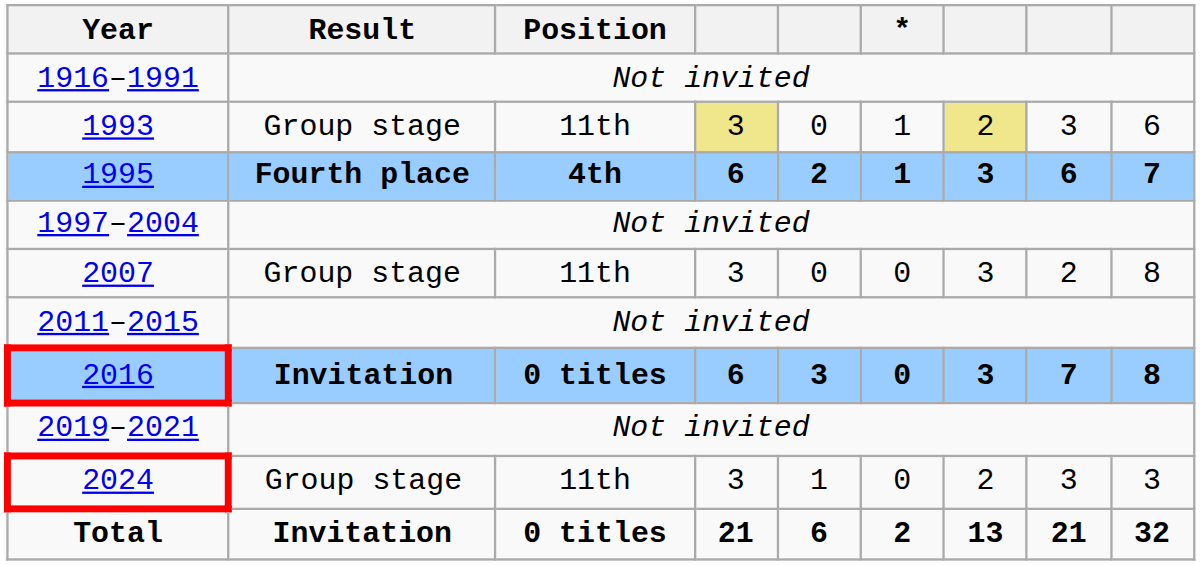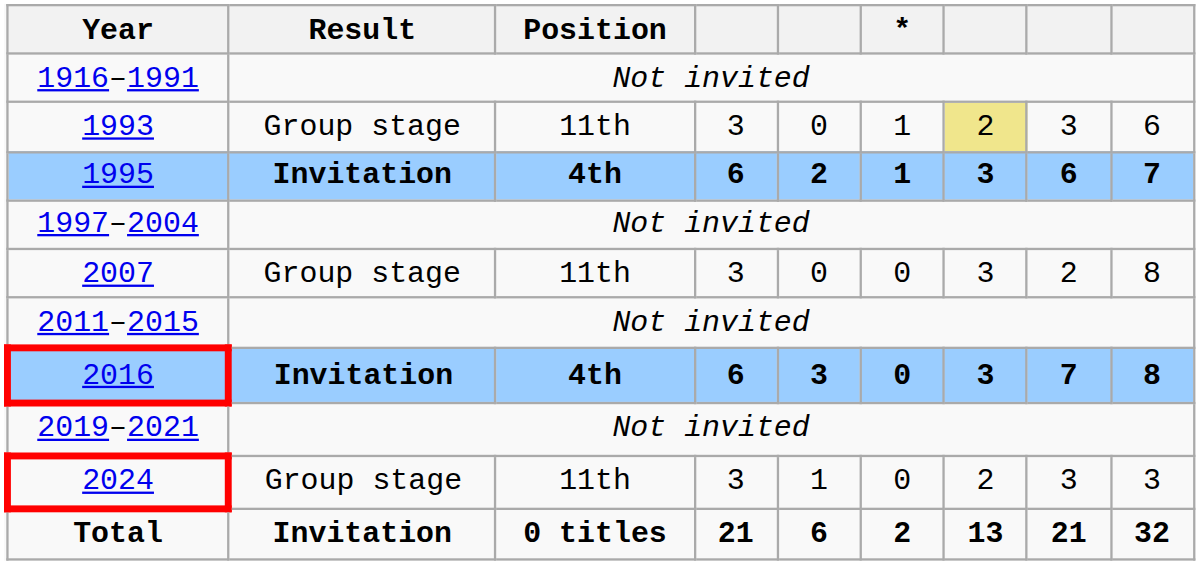1993 | column 4: khaki background -> no background
1995 | Result: Fourth place -> Invitation
2016 | Position: 0 titles -> 4th
